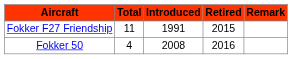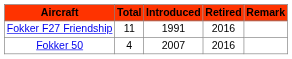Fokker F27 Friendship | Retired: 2015 -> 2016
Fokker 50 | Introduced: 2008 -> 2007
